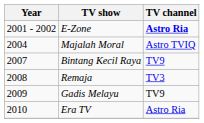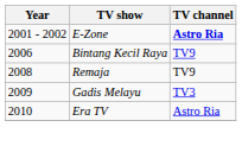- row: 2004 | Majalah Moral | Astro TVIQ
Bintang Kecil Raya | Year: 2007 -> 2006
Remaja | TV channel: TV3 -> TV9
Gadis Melayu | TV channel: TV9 -> TV3
